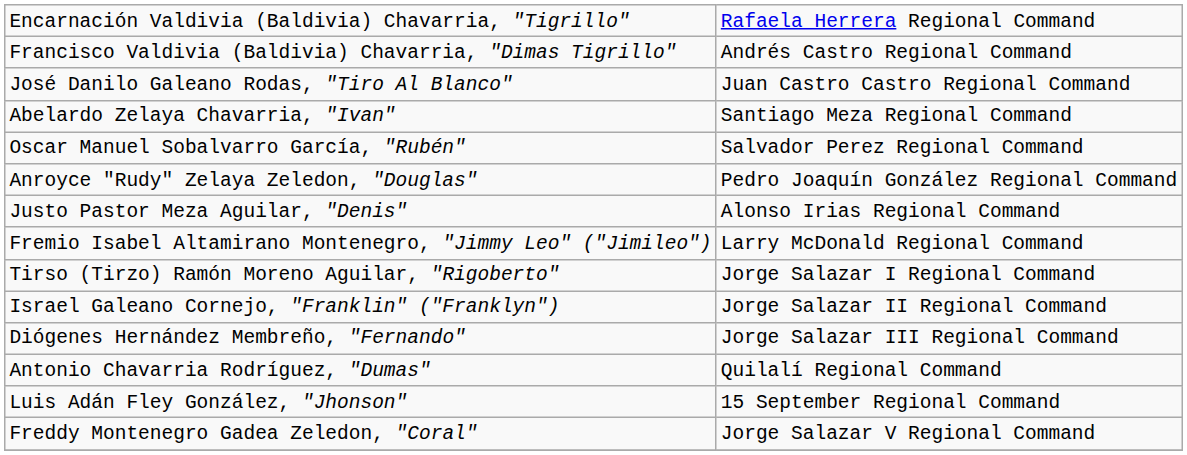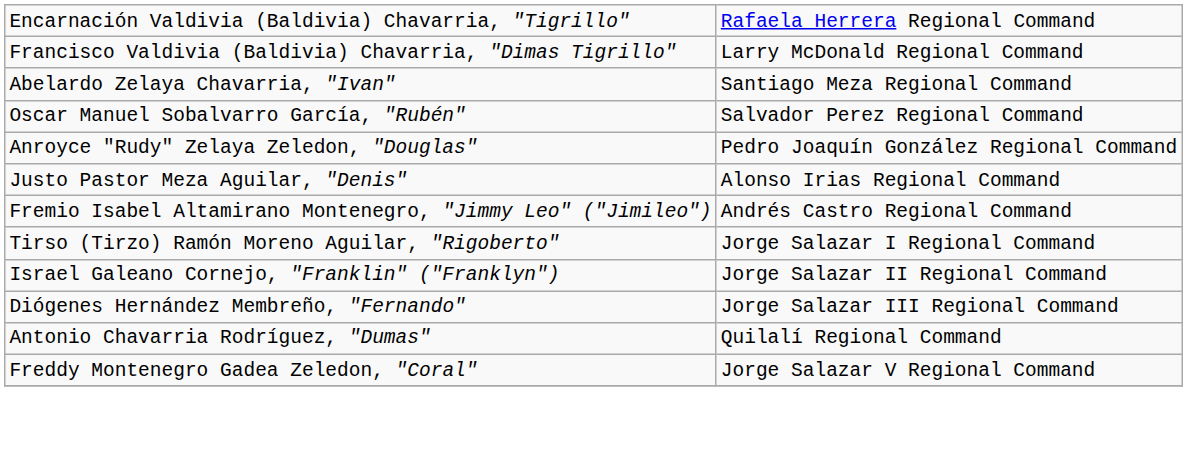Francisco Valdivia (Baldivia) Chavarria, "Dimas Tigrillo" | column 2: Andrés Castro Regional Command -> Larry McDonald Regional Command
- row: José Danilo Galeano Rodas, "Tiro Al Blanco" | Juan Castro Castro Regional Command
Fremio Isabel Altamirano Montenegro, "Jimmy Leo" ("Jimileo") | column 2: Larry McDonald Regional Command -> Andrés Castro Regional Command
- row: Luis Adán Fley González, "Jhonson" | 15 September Regional Command
